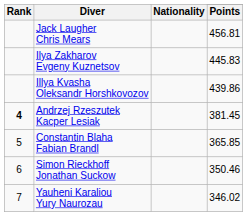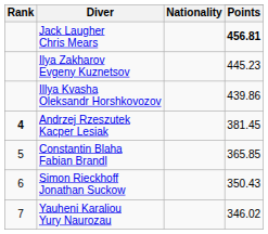Jack Laugher Chris Mears | Points: normal -> bold
Ilya Zakharov Evgeny Kuznetsov | Points: 445.83 -> 445.23
Simon Rieckhoff Jonathan Suckow | Points: 350.46 -> 350.43
